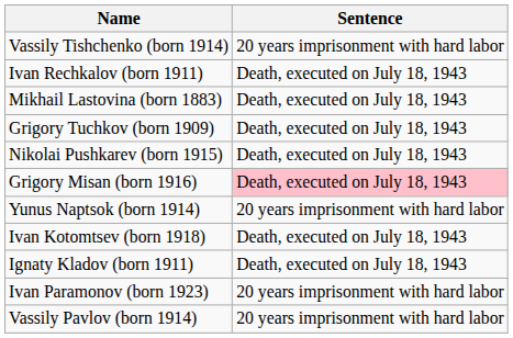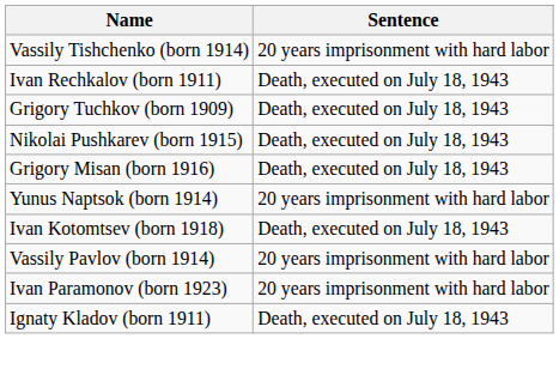- row: Mikhail Lastovina (born 1883) | Death, executed on July 18, 1943
Grigory Misan (born 1916) | Sentence: pink background -> no background
rows swapped: Vassily Pavlov (born 1914) <-> Ignaty Kladov (born 1911)
